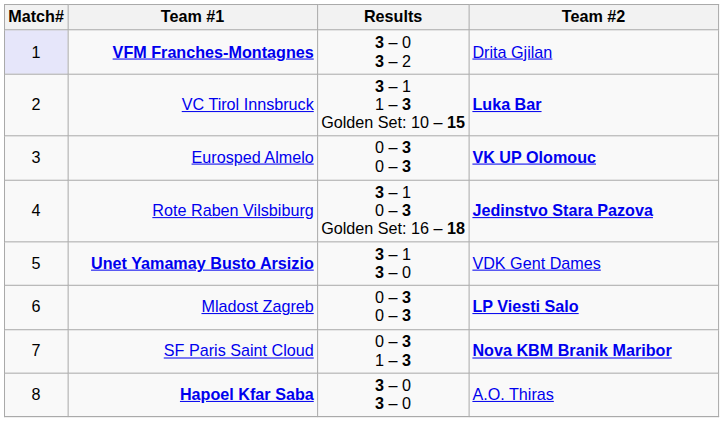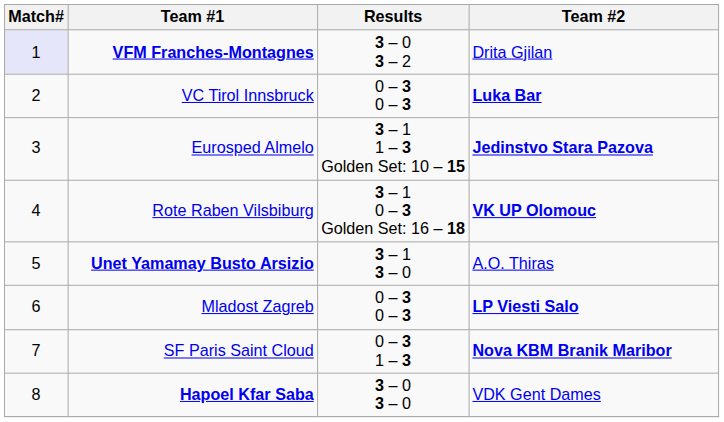VC Tirol Innsbruck | Results: 3 – 1 1 – 3 Golden Set: 10 – 15 -> 0 – 3 0 – 3
Eurosped Almelo | Results: 0 – 3 0 – 3 -> 3 – 1 1 – 3 Golden Set: 10 – 15
Eurosped Almelo | Team #2: VK UP Olomouc -> Jedinstvo Stara Pazova
Rote Raben Vilsbiburg | Team #2: Jedinstvo Stara Pazova -> VK UP Olomouc
Unet Yamamay Busto Arsizio | Team #2: VDK Gent Dames -> A.O. Thiras
Hapoel Kfar Saba | Team #2: A.O. Thiras -> VDK Gent Dames
